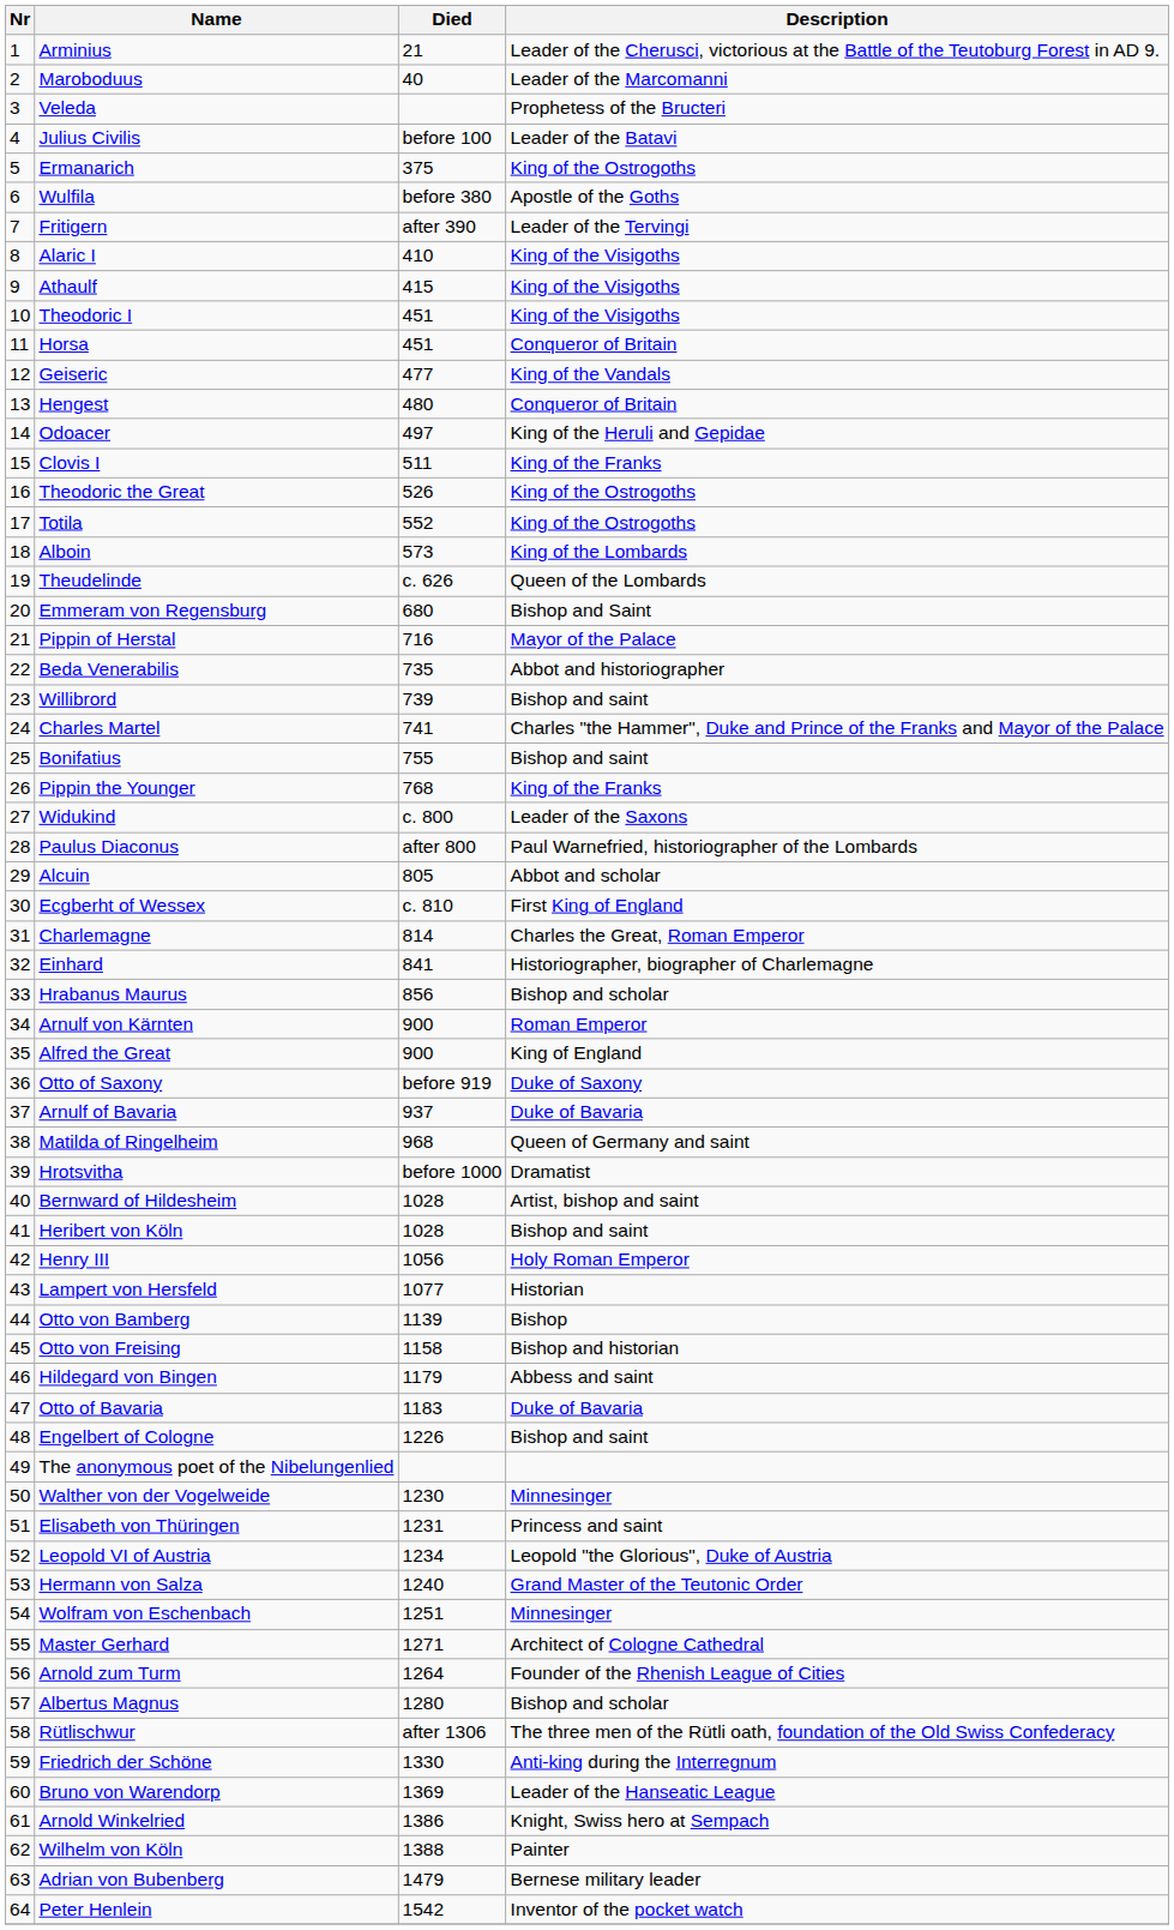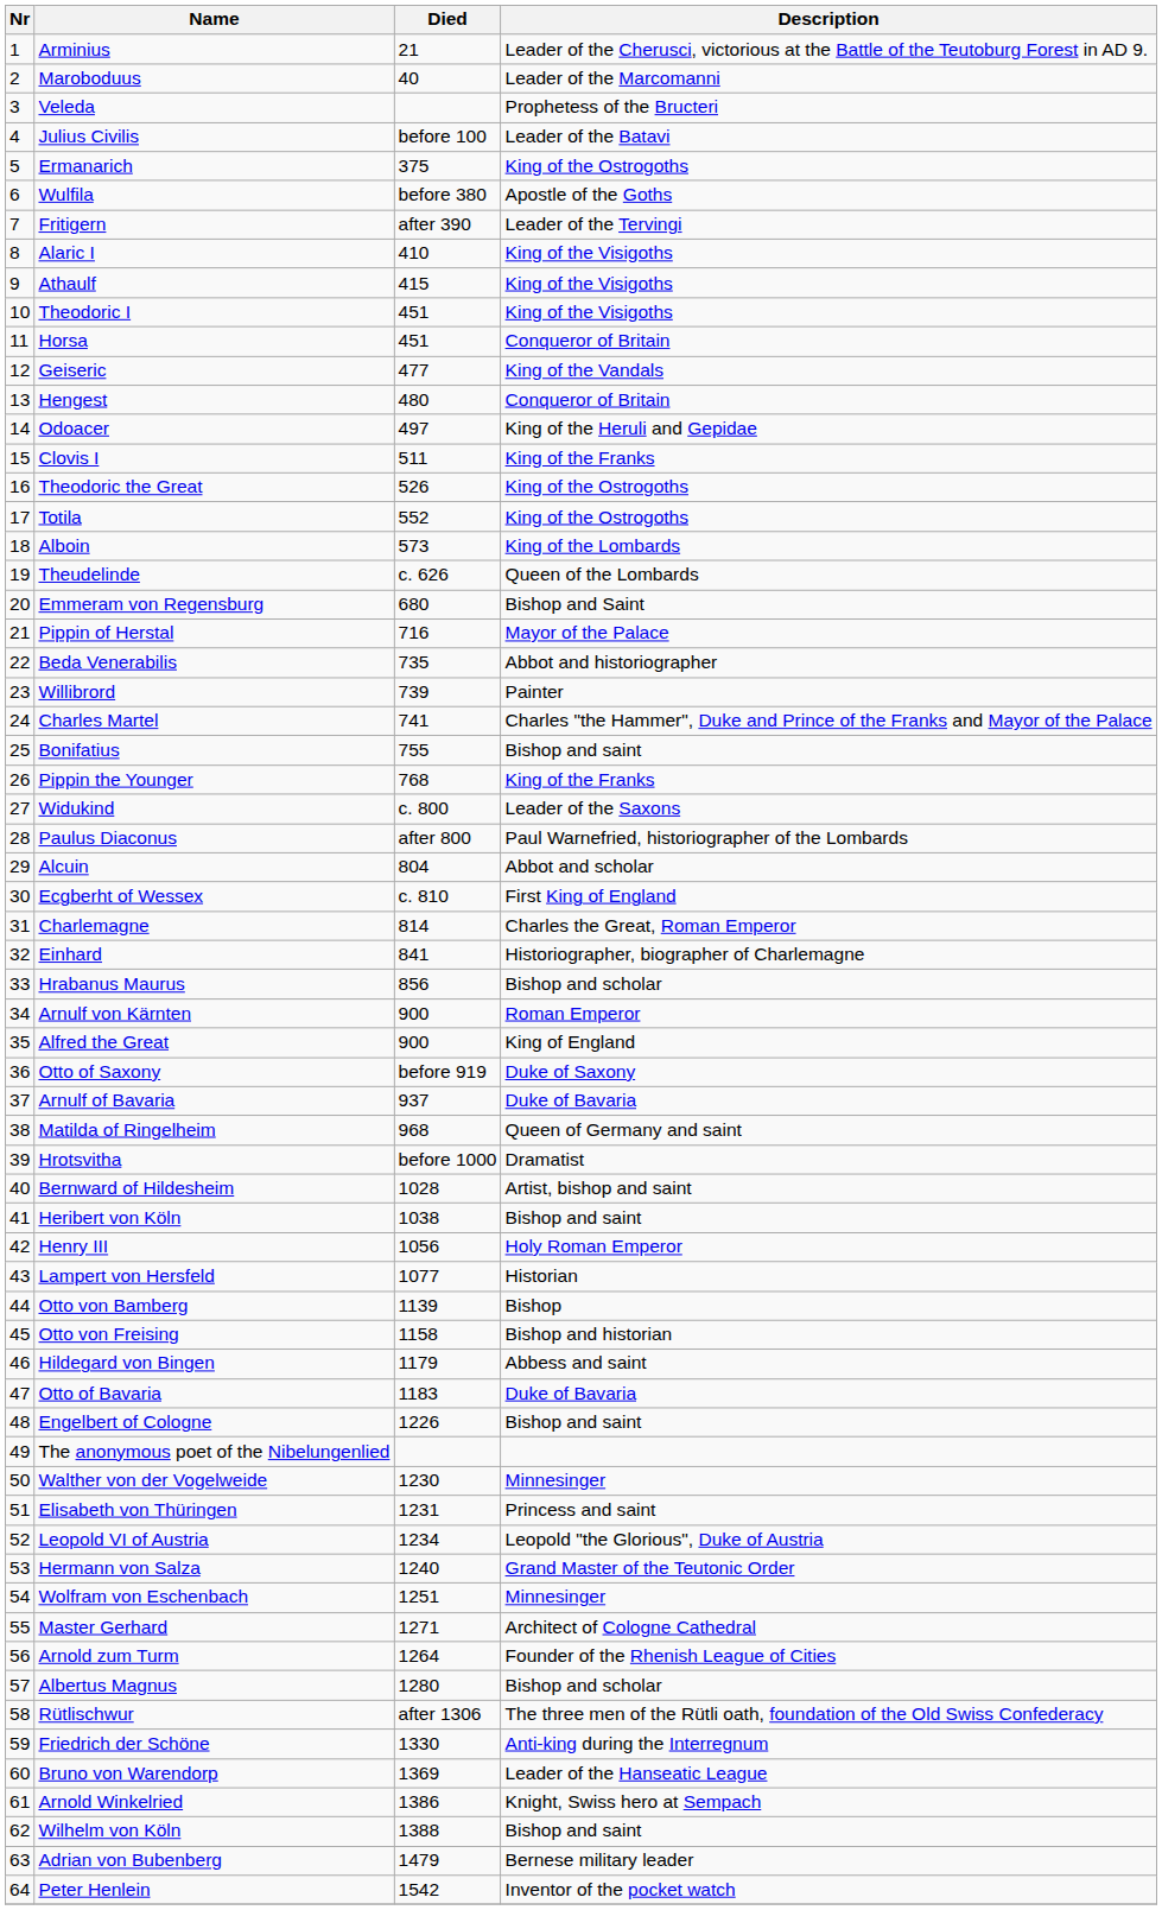Willibrord | Description: Bishop and saint -> Painter
Alcuin | Died: 805 -> 804
Heribert von Köln | Died: 1028 -> 1038
Wilhelm von Köln | Description: Painter -> Bishop and saint
